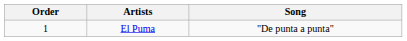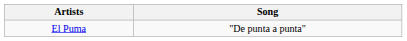- column: Order | 1
